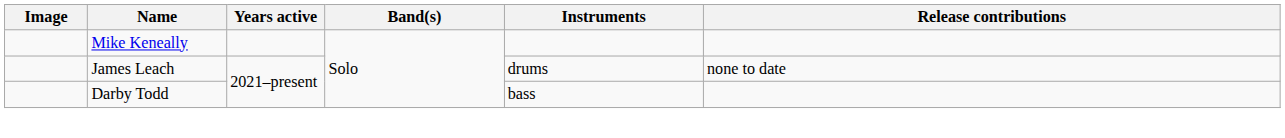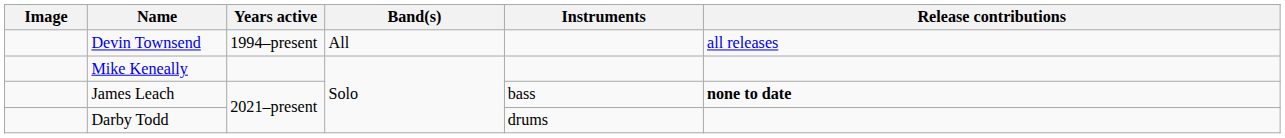+ row: Devin Townsend | 1994–present | All | all releases
James Leach | Instruments: drums -> bass
James Leach | Release contributions: normal -> bold
Darby Todd | Instruments: bass -> drums
